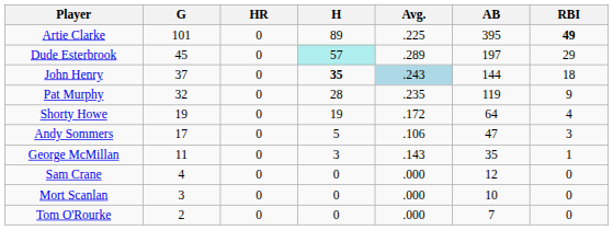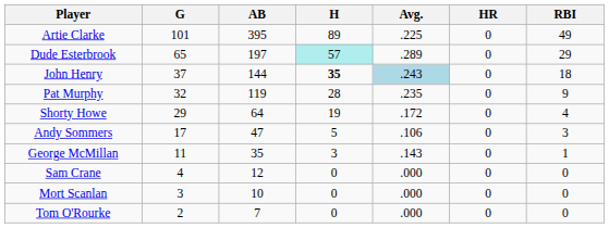columns swapped: AB <-> HR
Artie Clarke | RBI: bold -> normal
Dude Esterbrook | G: 45 -> 65
Shorty Howe | G: 19 -> 29
